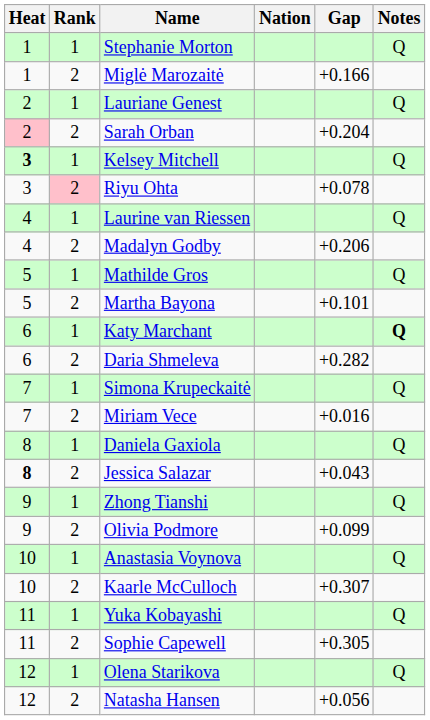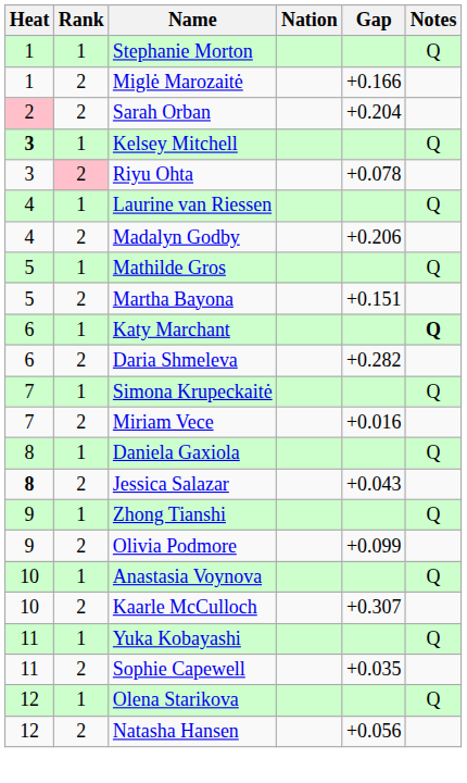- row: 2 | 1 | Lauriane Genest | Q
Martha Bayona | Gap: +0.101 -> +0.151
Sophie Capewell | Gap: +0.305 -> +0.035
